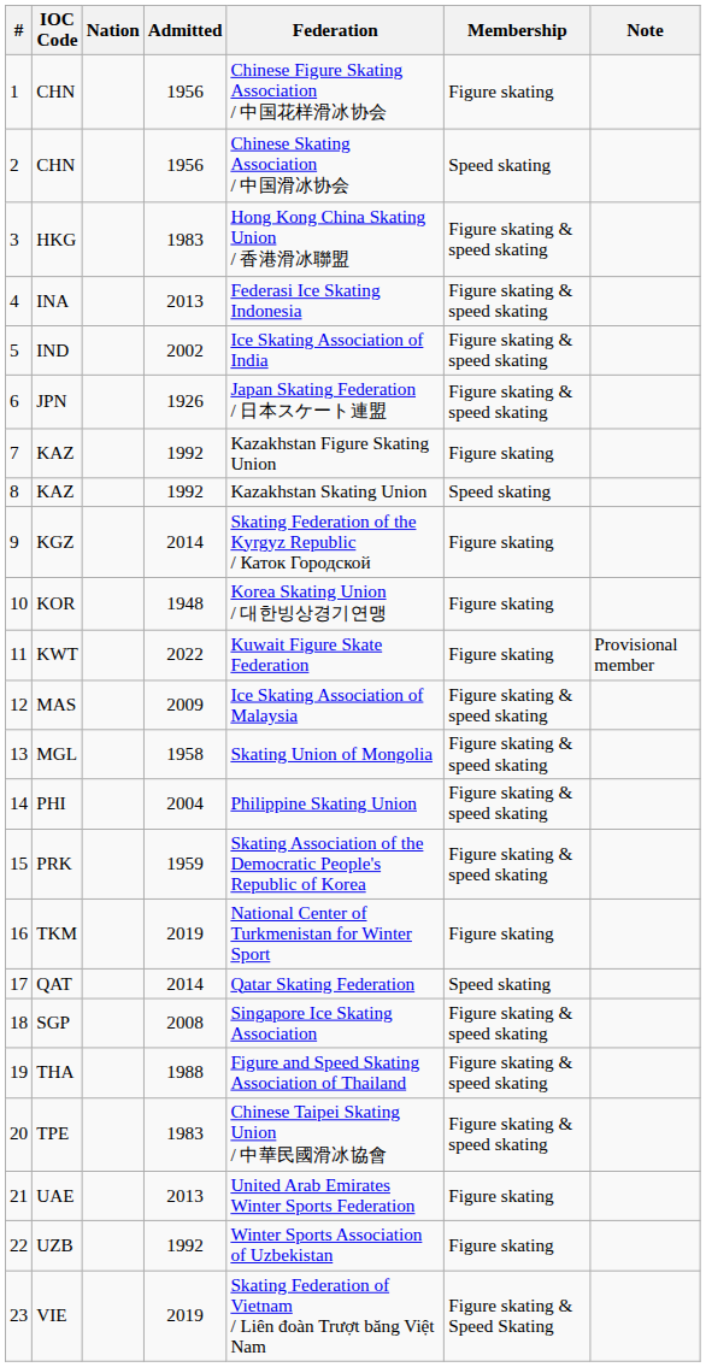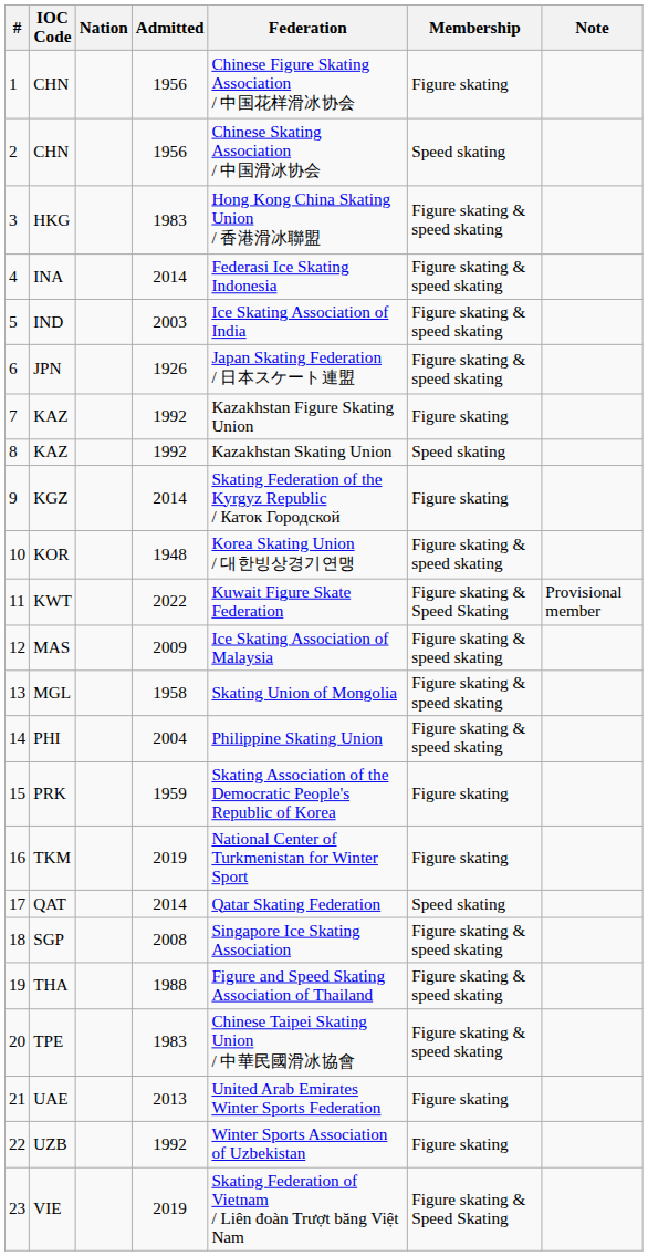INA | Admitted: 2013 -> 2014
IND | Admitted: 2002 -> 2003
KOR | Membership: Figure skating -> Figure skating & speed skating
KWT | Membership: Figure skating -> Figure skating & Speed Skating
PRK | Membership: Figure skating & speed skating -> Figure skating
